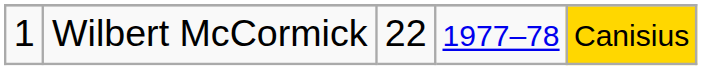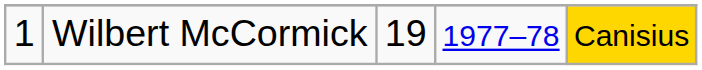Wilbert McCormick | column 3: 22 -> 19
